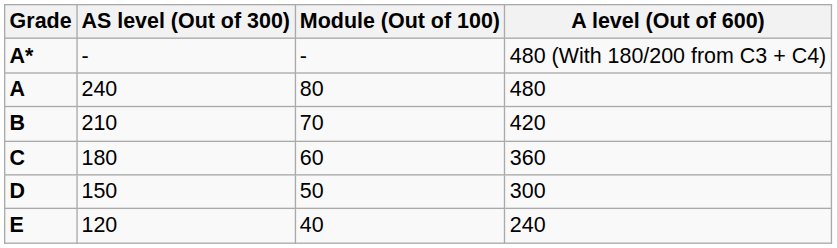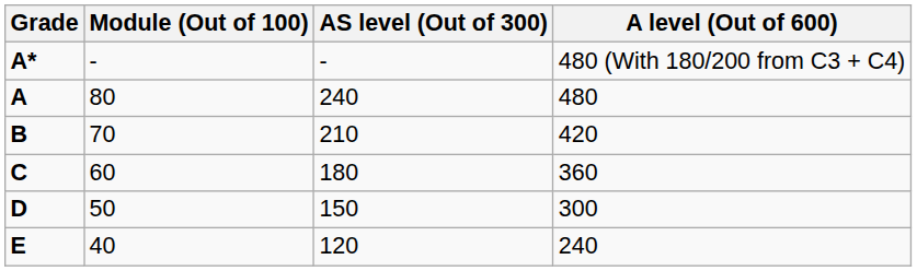columns swapped: Module (Out of 100) <-> AS level (Out of 300)
